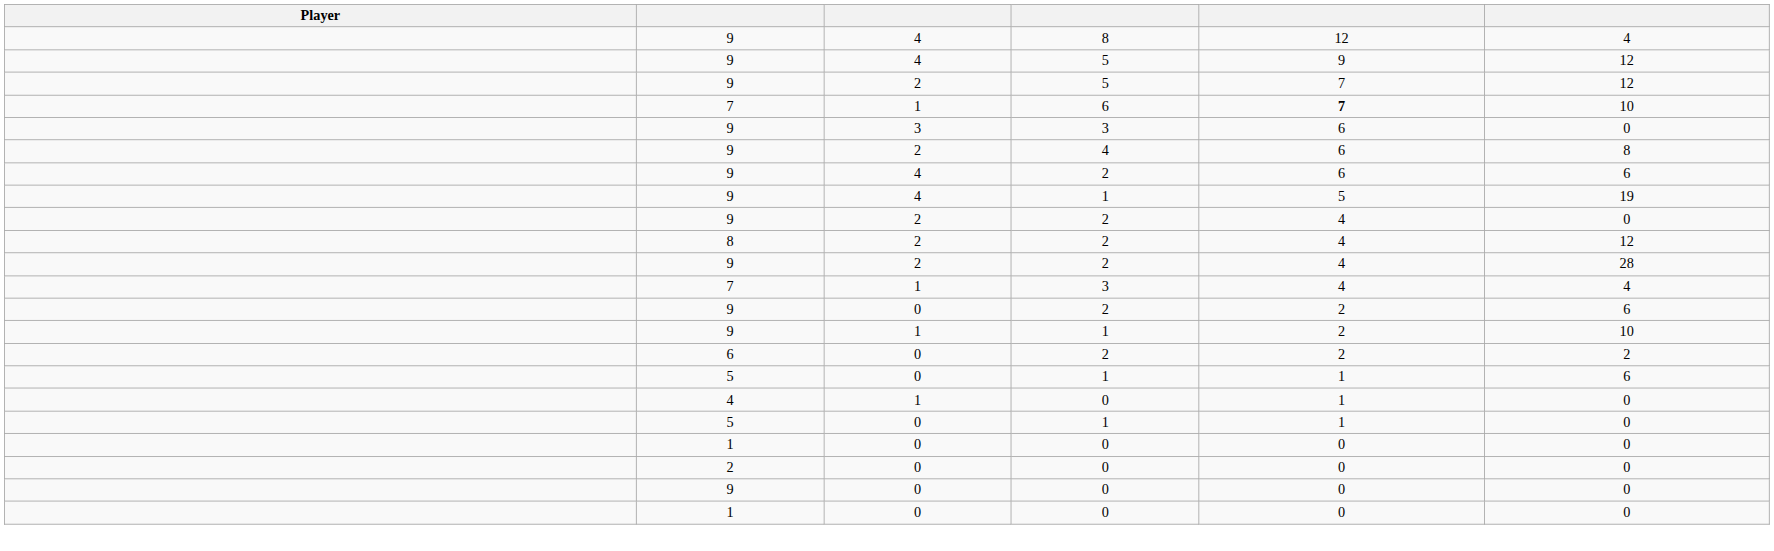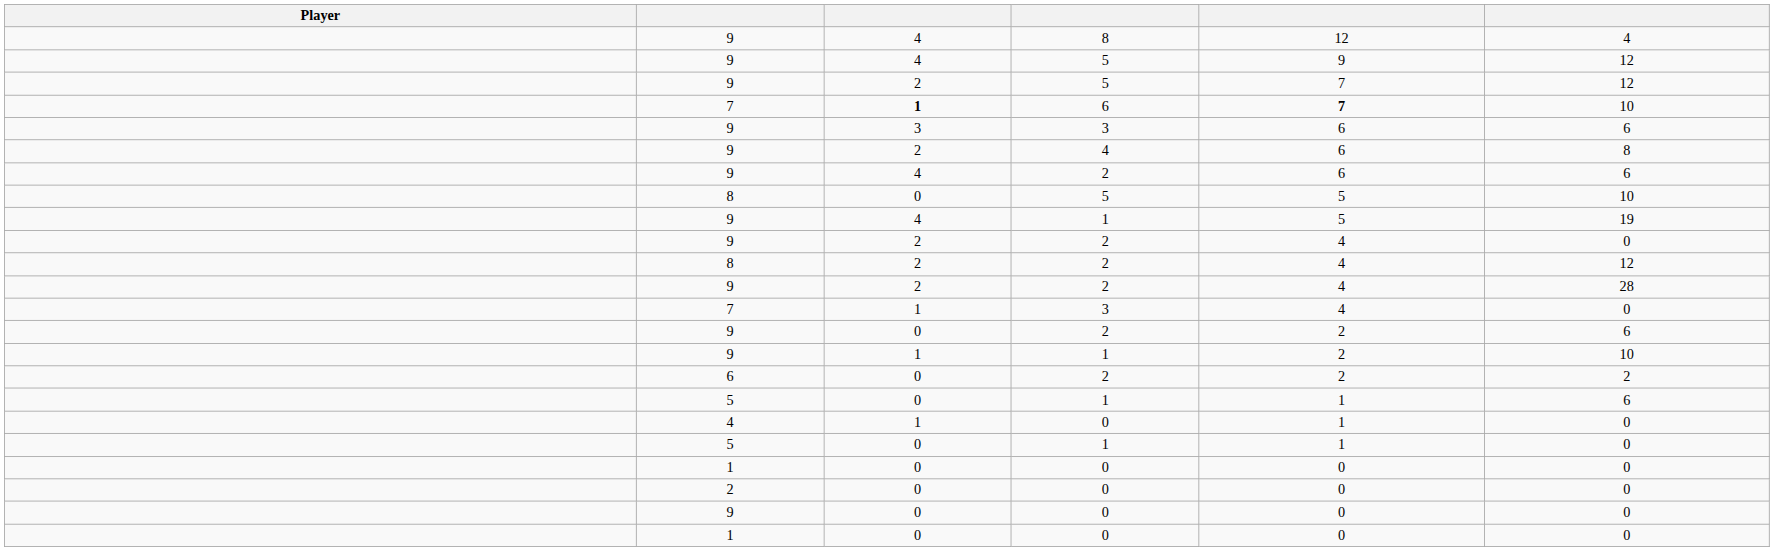7 / 6 | column 3: normal -> bold
9 / 3 | column 6: 0 -> 6
+ row: 8 | 0 | 5 | 5 | 10
7 / 3 | column 6: 4 -> 0
